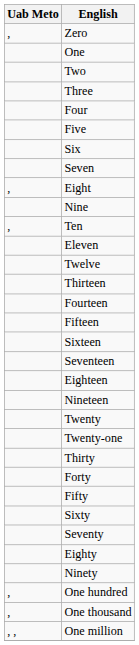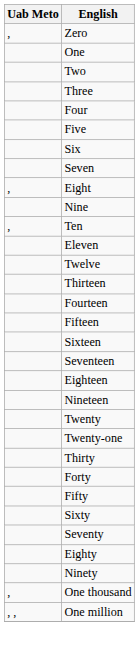- row: , | One hundred
